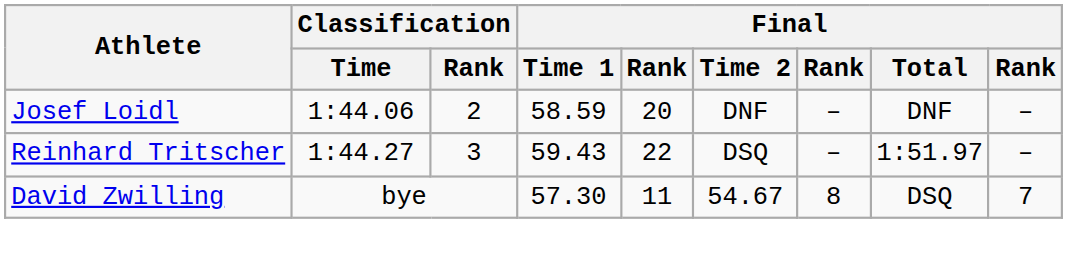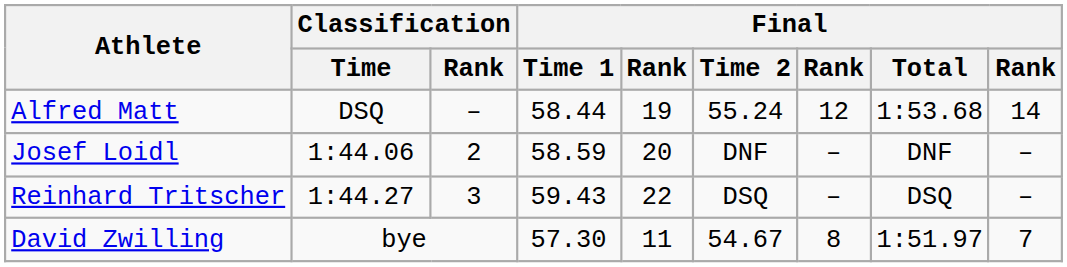+ row: Alfred Matt | DSQ | – | 58.44 | 19 | 55.24 | 12 | 1:53.68 | 14
Reinhard Tritscher | Final / Total: 1:51.97 -> DSQ
David Zwilling | Final / Total: DSQ -> 1:51.97
